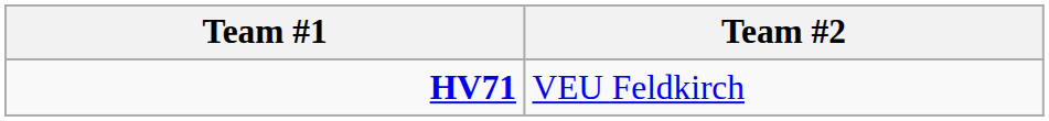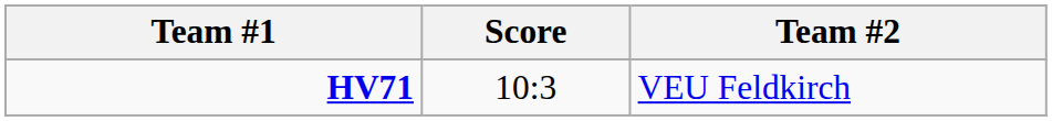+ column: Score | 10:3
